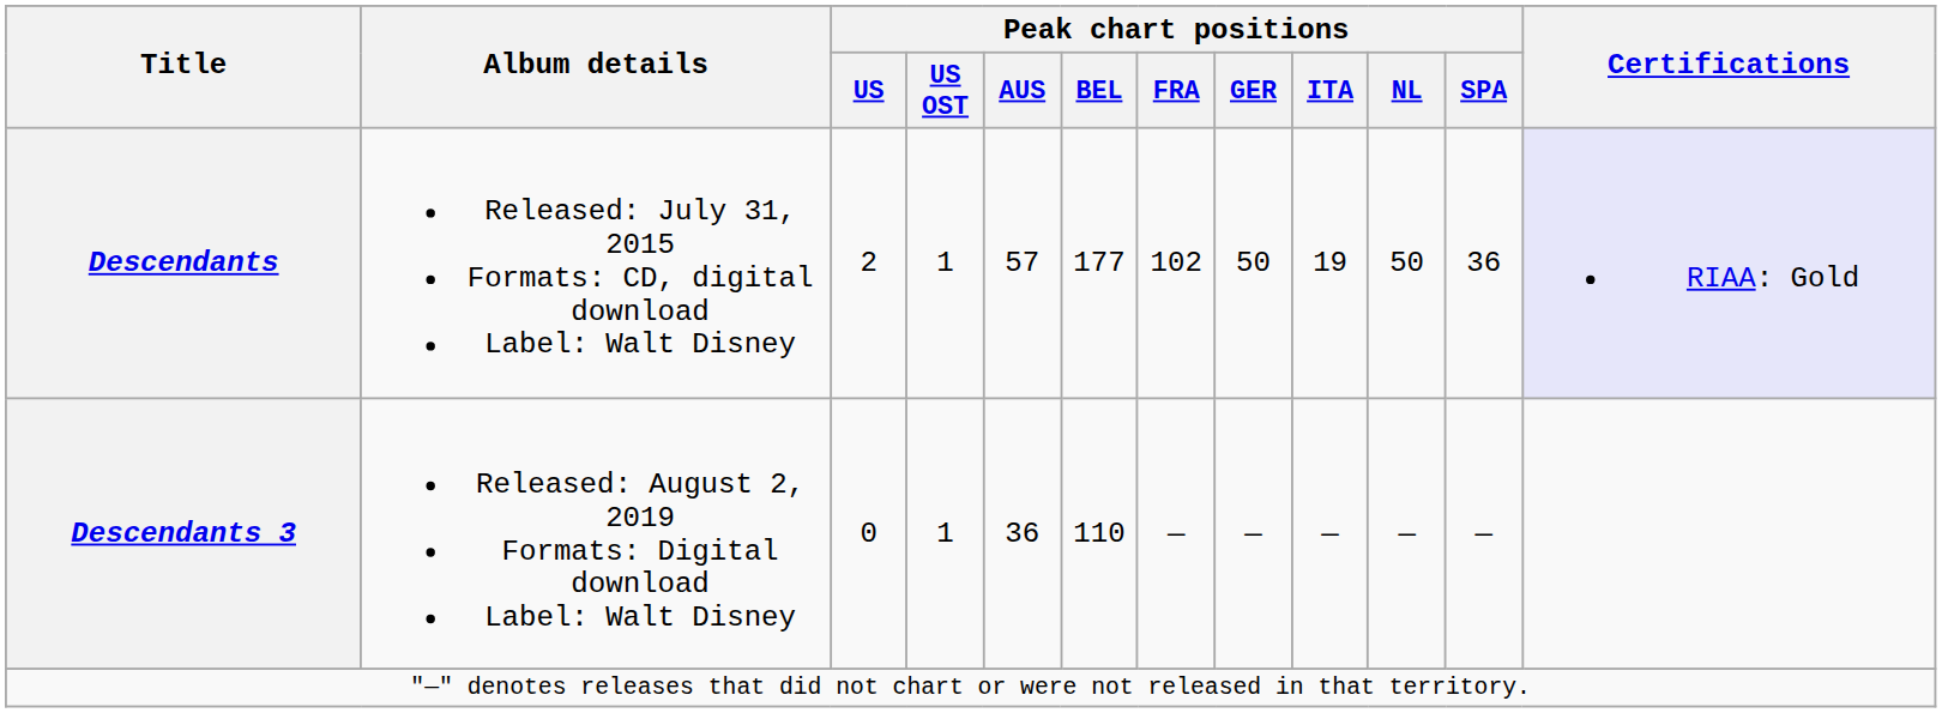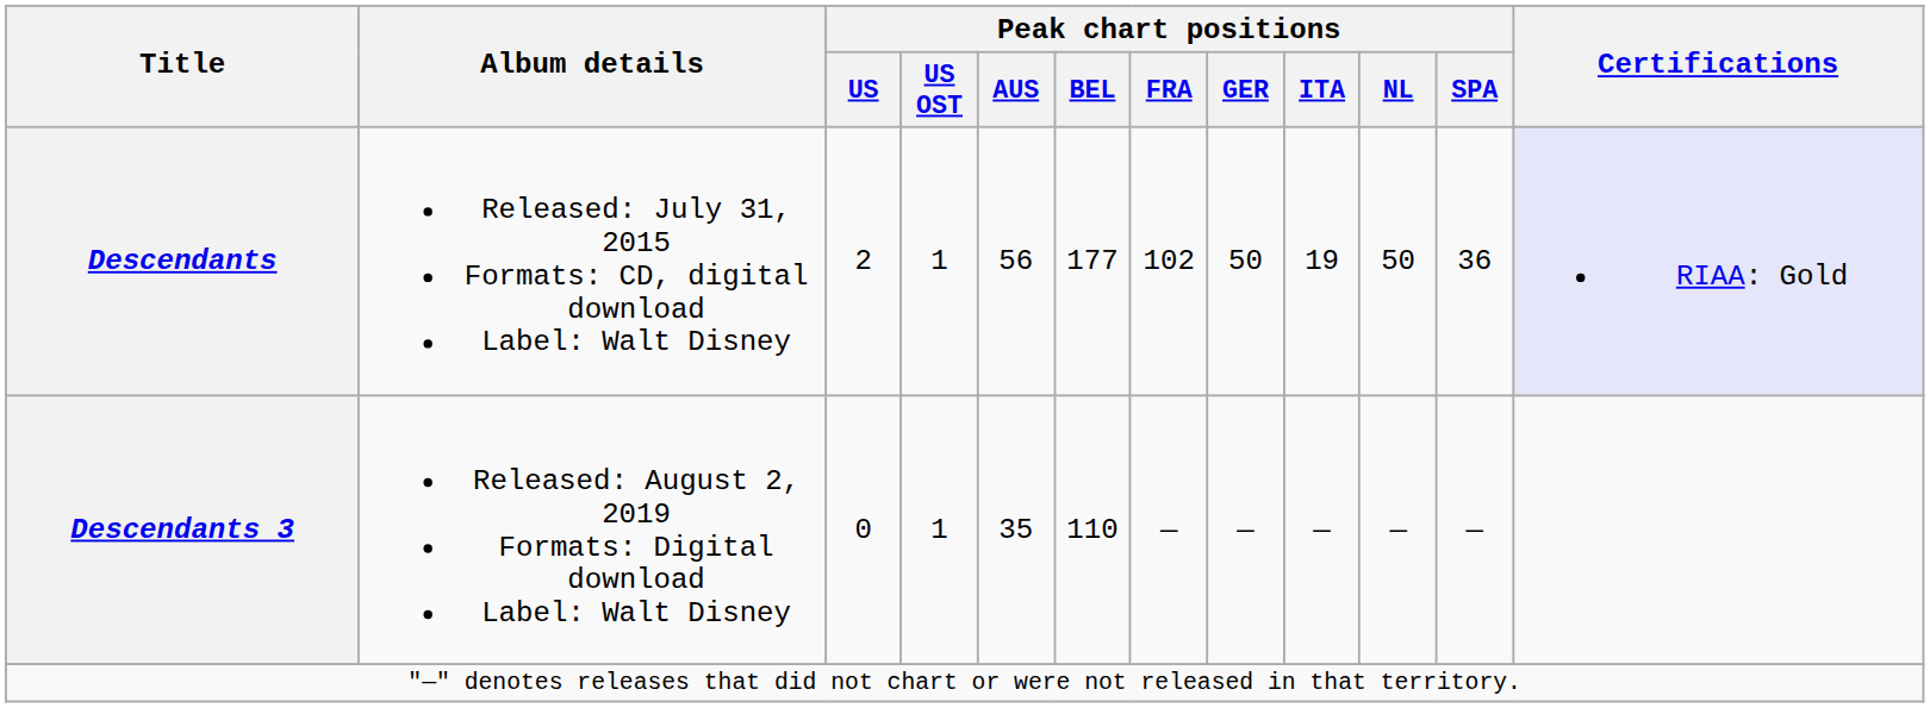Descendants | Peak chart positions / AUS: 57 -> 56
Descendants 3 | Peak chart positions / AUS: 36 -> 35
